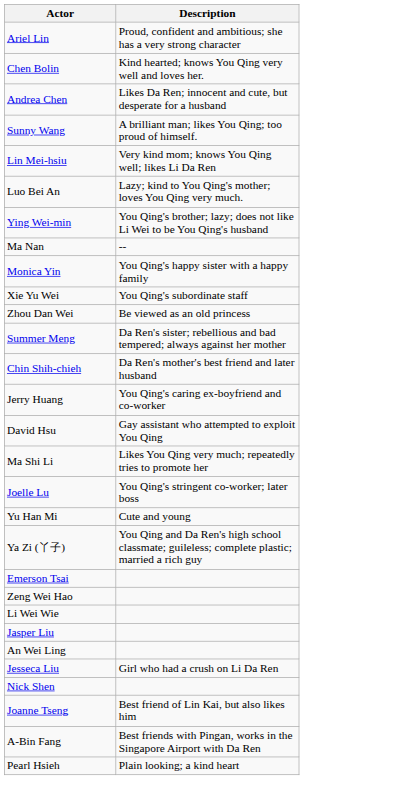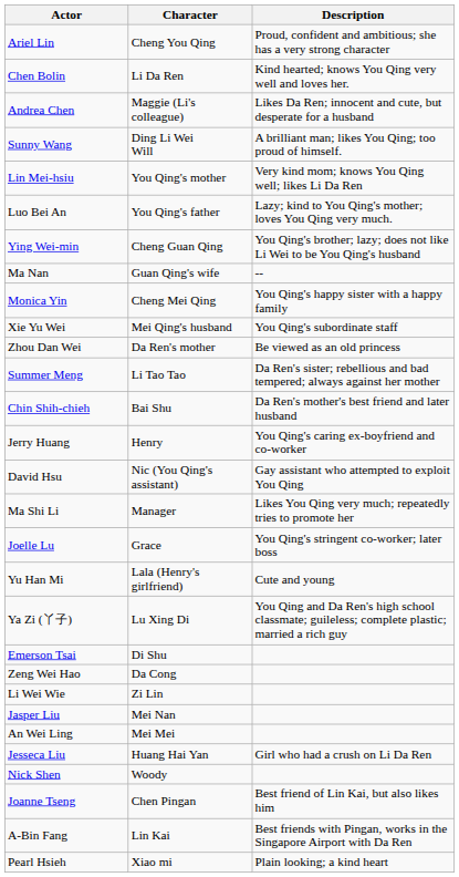+ column: Character | Cheng You Qing | Li Da Ren | Maggie (Li's colleague) | Ding Li Wei Will | You Qing's mother | You Qing's father | Cheng Guan Qing | Guan Qing's wife | Cheng Mei Qing | Mei Qing's husband | Da Ren's mother | Li Tao Tao | Bai Shu | Henry | Nic (You Qing's assistant) | Manager | Grace | Lala (Henry's girlfriend) | Lu Xing Di | Di Shu | Da Cong | Zi Lin | Mei Nan | Mei Mei | Huang Hai Yan | Woody | Chen Pingan | Lin Kai | Xiao mi
